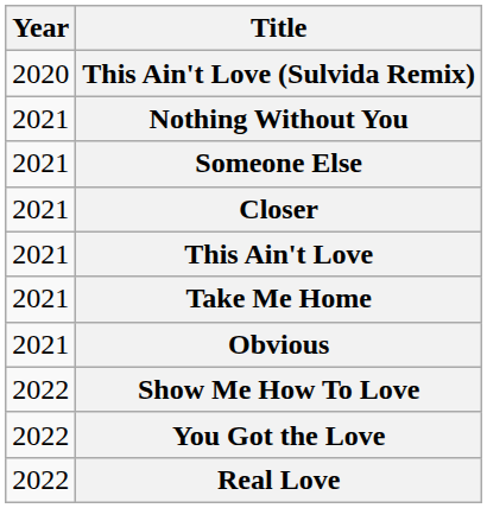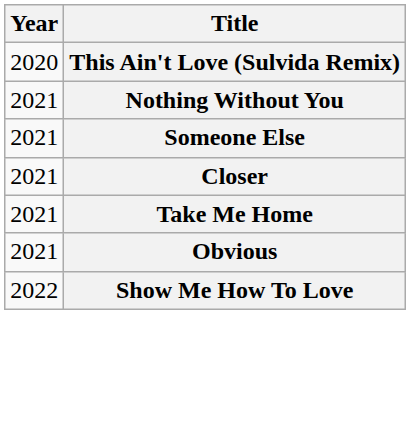- row: 2021 | This Ain't Love
- row: 2022 | You Got the Love
- row: 2022 | Real Love
